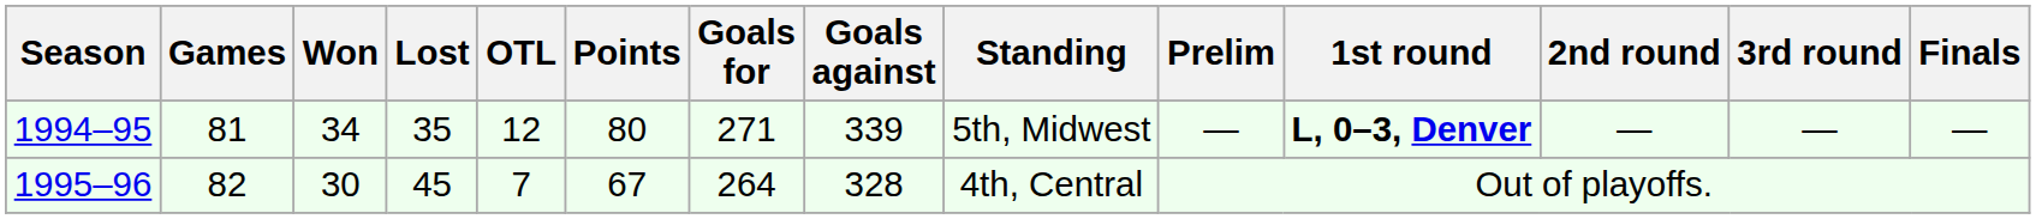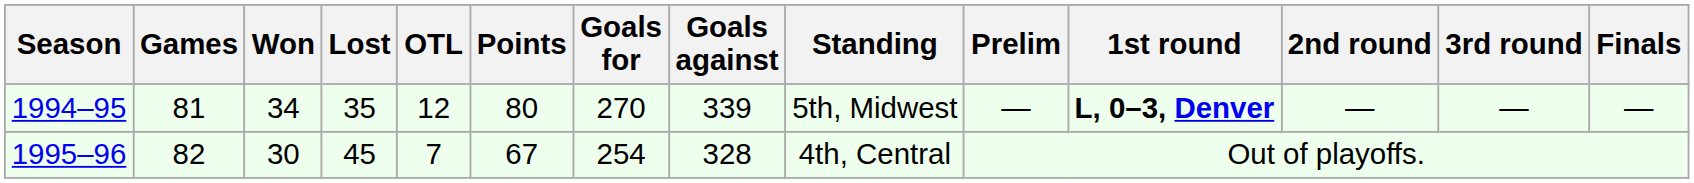1994–95 | Goals for: 271 -> 270
1995–96 | Goals for: 264 -> 254
